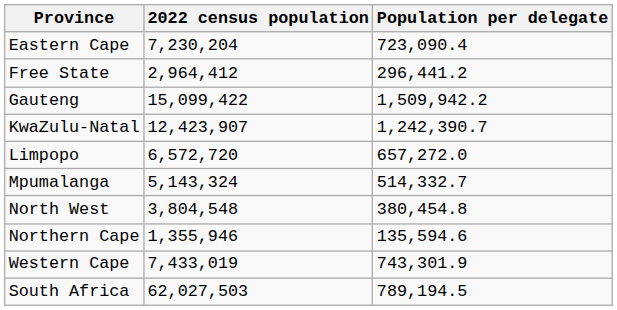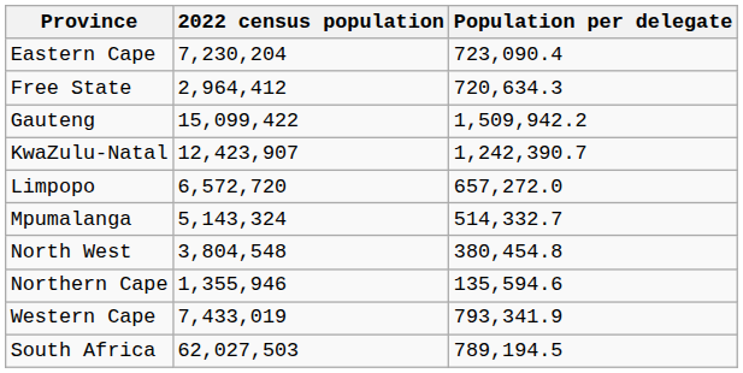Free State | Population per delegate: 296,441.2 -> 720,634.3
Western Cape | Population per delegate: 743,301.9 -> 793,341.9
